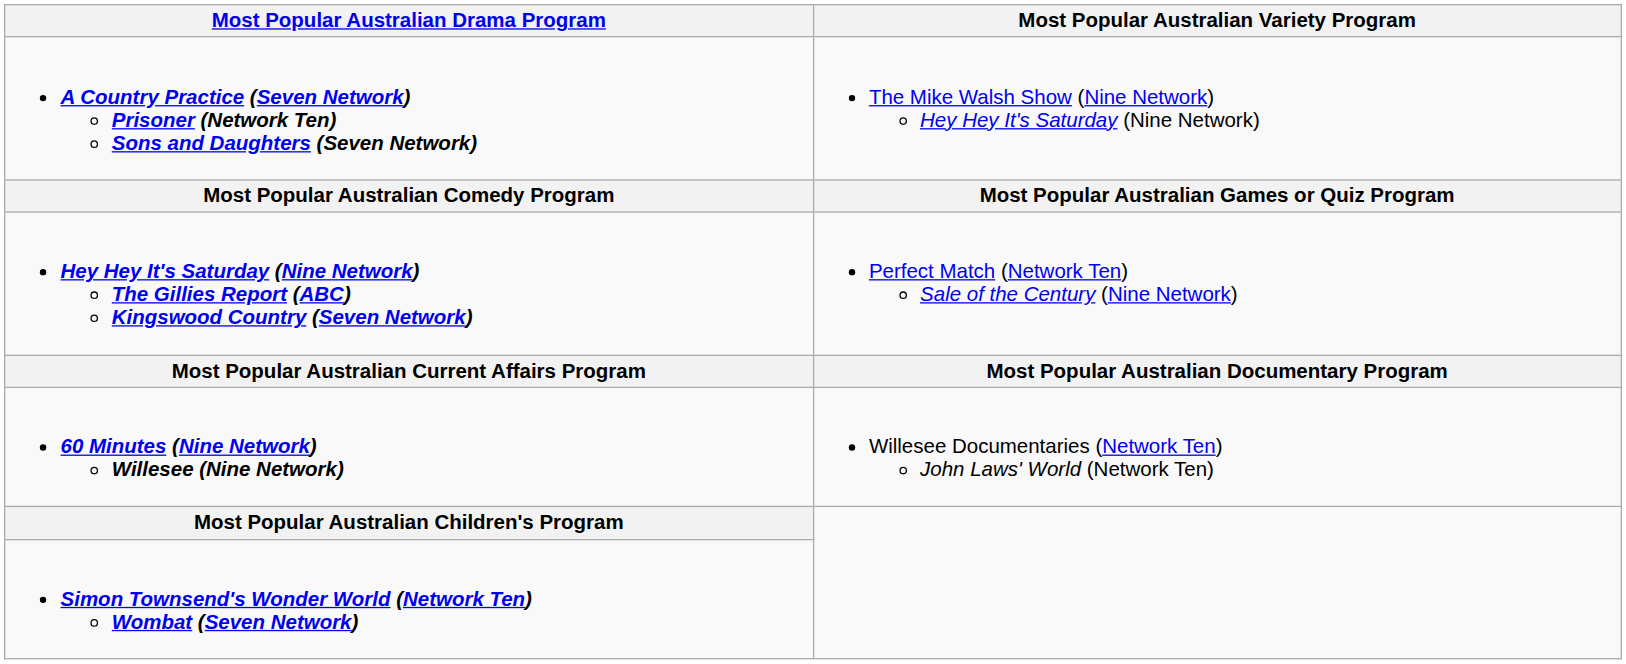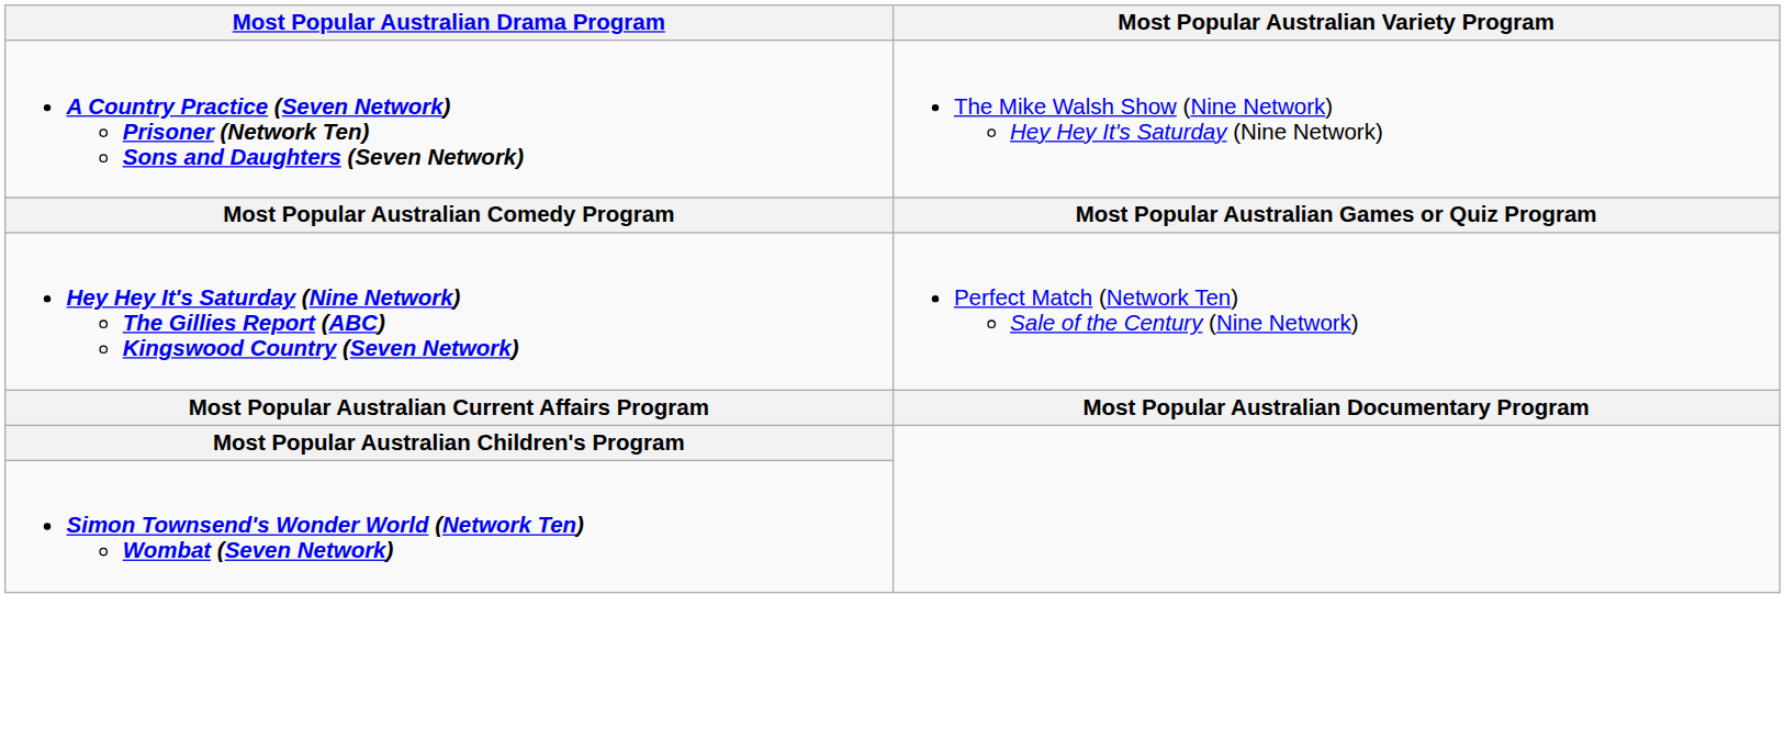- row: 60 Minutes (Nine Network) Willesee (Nine Network) | Willesee Documentaries (Network Ten) John Laws' World (Network Ten)
